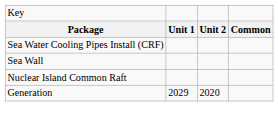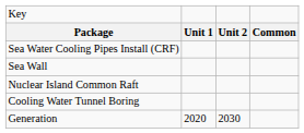+ row: Cooling Water Tunnel Boring
Generation | column 2: 2029 -> 2020
Generation | column 3: 2020 -> 2030
